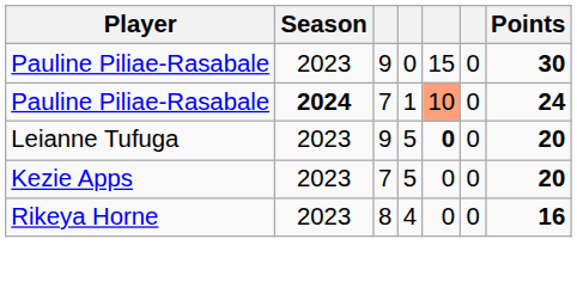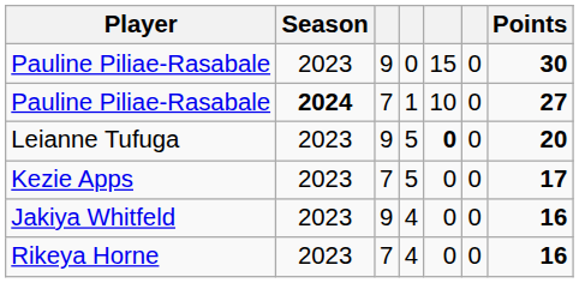Pauline Piliae-Rasabale / 1 | column 5: lightsalmon background -> no background
Pauline Piliae-Rasabale / 1 | Points: 24 -> 27
Kezie Apps | Points: 20 -> 17
+ row: Jakiya Whitfeld | 2023 | 9 | 4 | 0 | 0 | 16
Rikeya Horne | column 3: 8 -> 7
